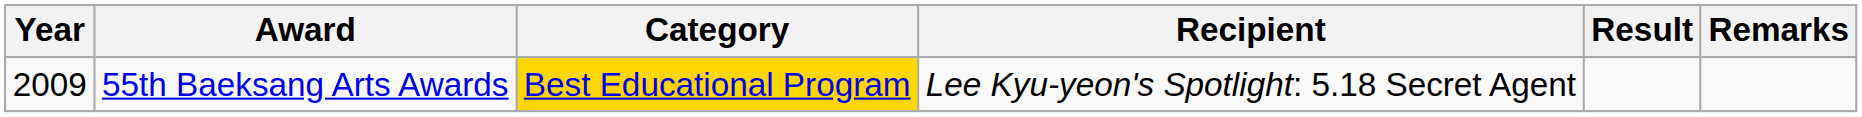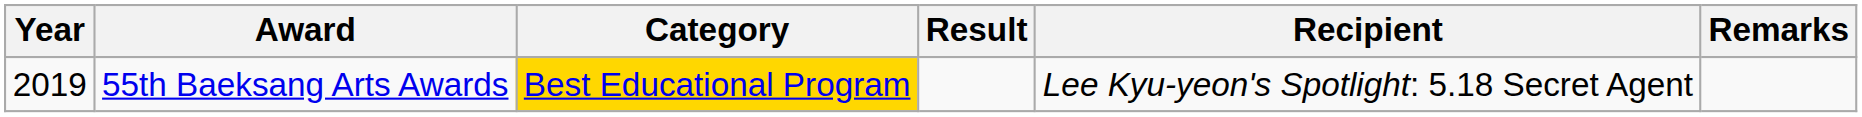columns swapped: Recipient <-> Result
55th Baeksang Arts Awards | Year: 2009 -> 2019
